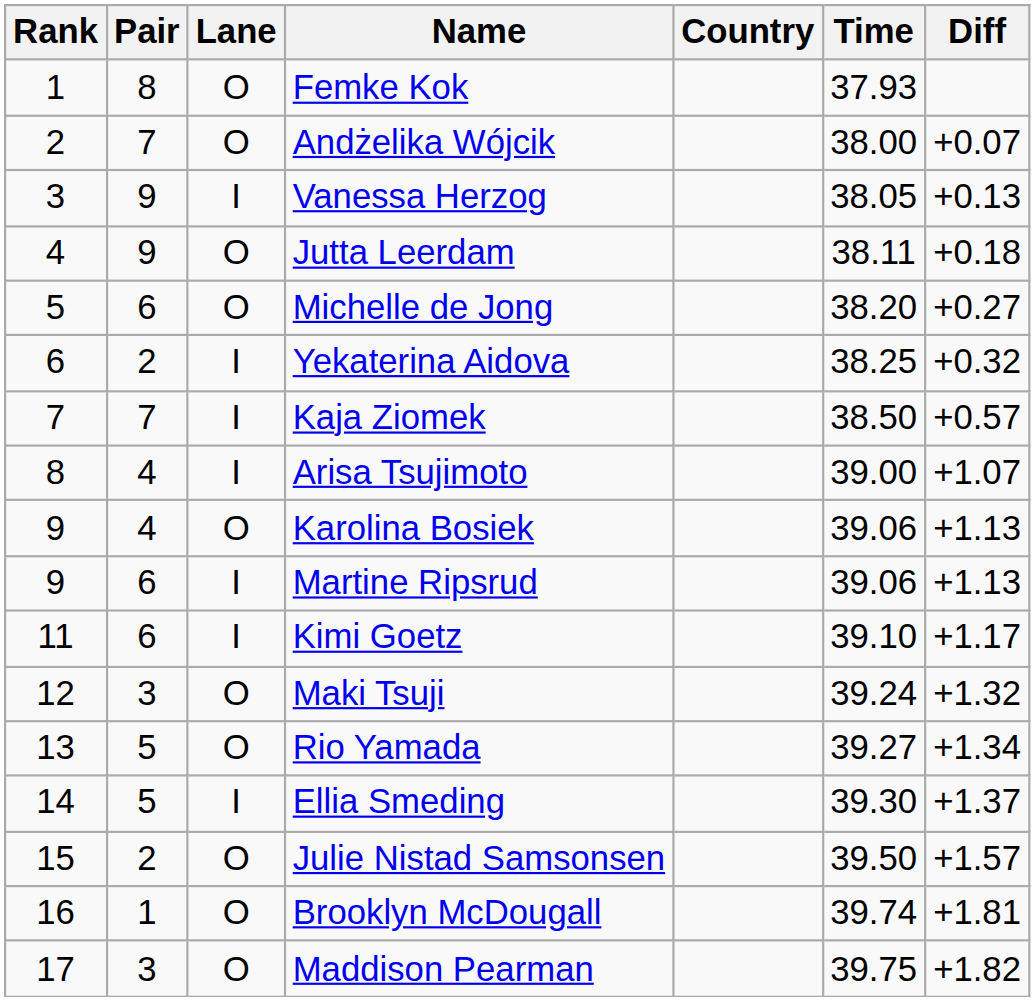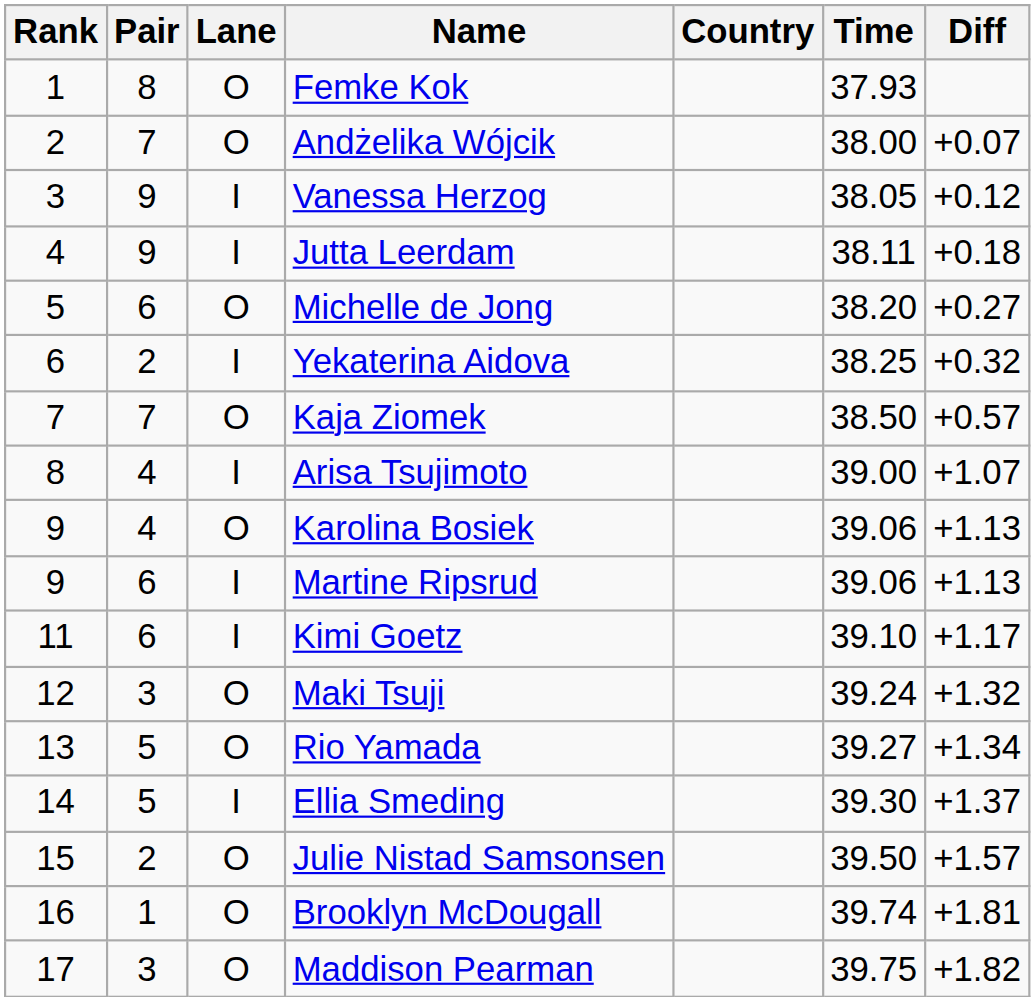Vanessa Herzog | Diff: +0.13 -> +0.12
Jutta Leerdam | Lane: O -> I
Kaja Ziomek | Lane: I -> O
